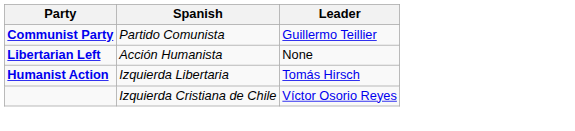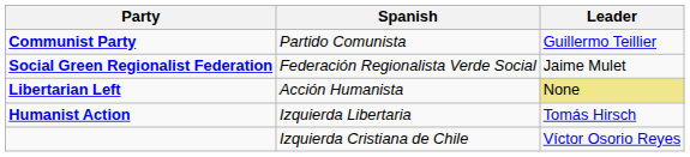+ row: Social Green Regionalist Federation | Federación Regionalista Verde Social | Jaime Mulet
Libertarian Left | Leader: no background -> khaki background
